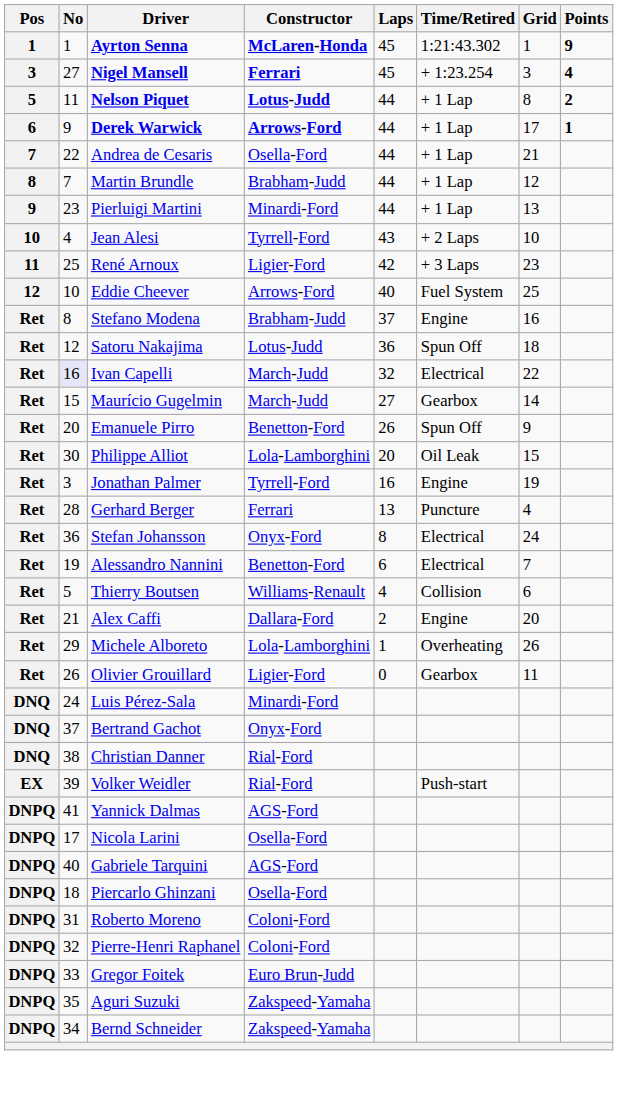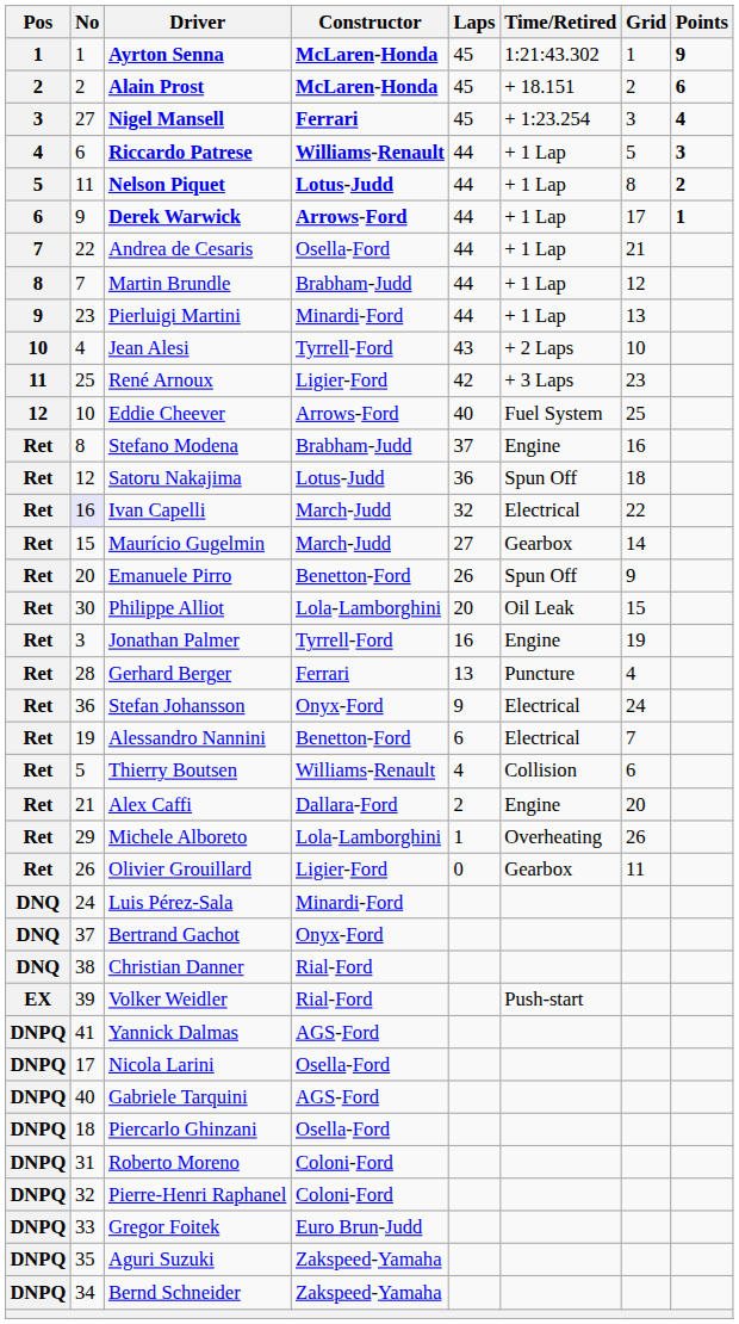+ row: 2 | 2 | Alain Prost | McLaren-Honda | 45 | + 18.151 | 2 | 6
+ row: 4 | 6 | Riccardo Patrese | Williams-Renault | 44 | + 1 Lap | 5 | 3
Stefan Johansson | Laps: 8 -> 9
